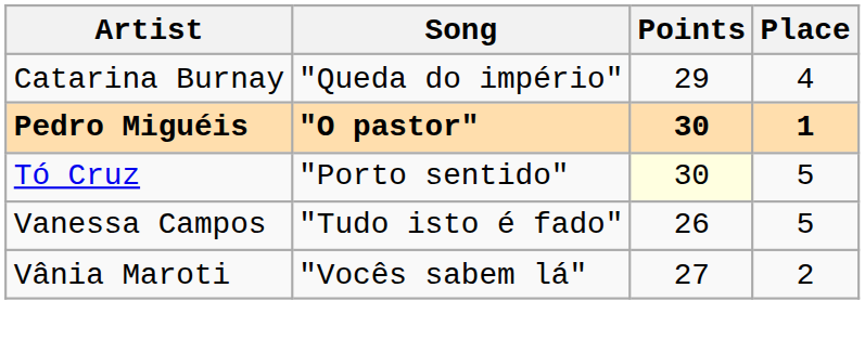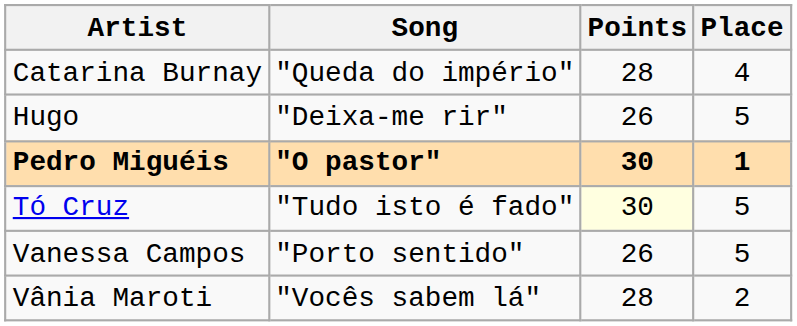Catarina Burnay | Points: 29 -> 28
+ row: Hugo | "Deixa-me rir" | 26 | 5
Tó Cruz | Song: "Porto sentido" -> "Tudo isto é fado"
Vanessa Campos | Song: "Tudo isto é fado" -> "Porto sentido"
Vânia Maroti | Points: 27 -> 28
